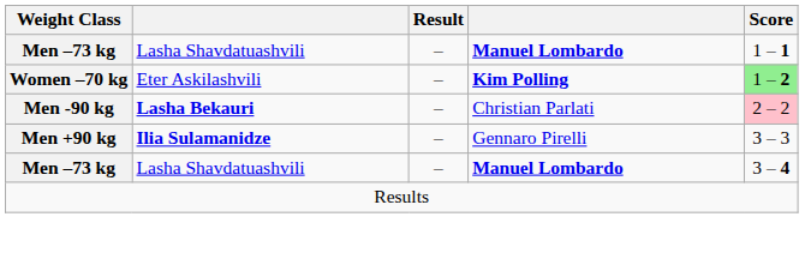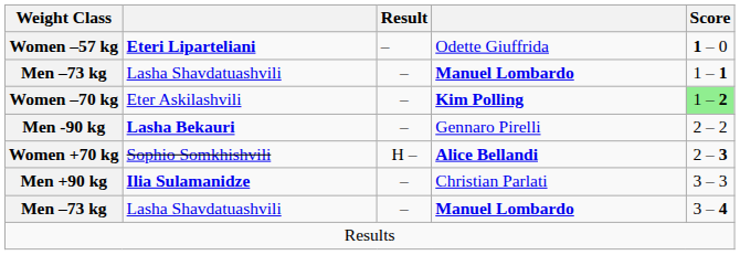+ row: Women –57 kg | Eteri Liparteliani | – | Odette Giuffrida | 1 – 0
Men -90 kg | column 4: Christian Parlati -> Gennaro Pirelli
Men -90 kg | Score: pink background -> no background
+ row: Women +70 kg | Sophio Somkhishvili | H – | Alice Bellandi | 2 – 3
Men +90 kg | column 4: Gennaro Pirelli -> Christian Parlati
